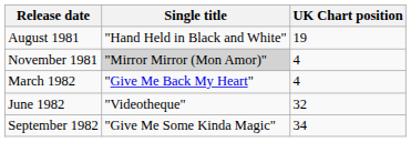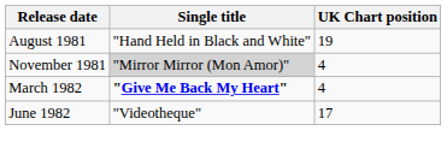March 1982 | Single title: normal -> bold
June 1982 | UK Chart position: 32 -> 17
- row: September 1982 | "Give Me Some Kinda Magic" | 34
